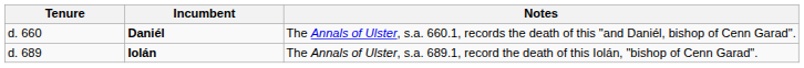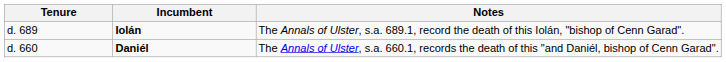rows swapped: Daniél <-> Iolán
